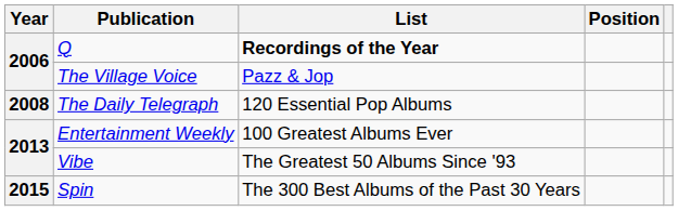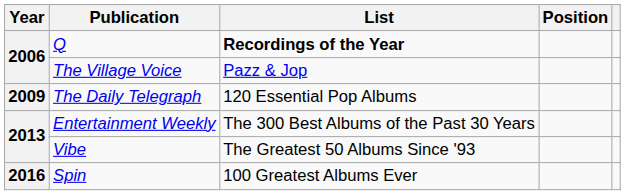The Daily Telegraph | Year: 2008 -> 2009
Entertainment Weekly | List: 100 Greatest Albums Ever -> The 300 Best Albums of the Past 30 Years
Spin | Year: 2015 -> 2016
Spin | List: The 300 Best Albums of the Past 30 Years -> 100 Greatest Albums Ever
